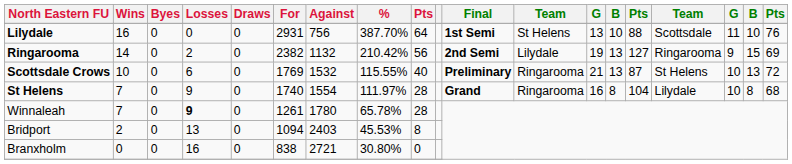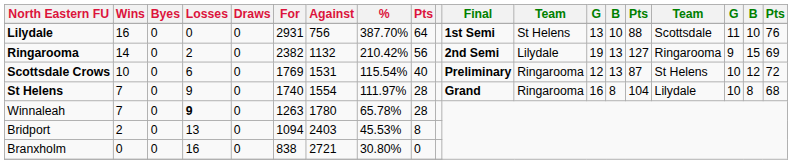Scottsdale Crows | Against: 1532 -> 1531
Scottsdale Crows | %: 115.55% -> 115.54%
Scottsdale Crows | column 13: 21 -> 12
Scottsdale Crows | column 18: 13 -> 12
Winnaleah | For: 1261 -> 1263
